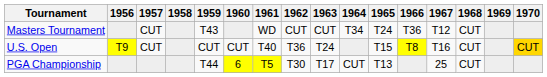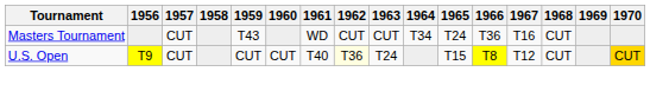Masters Tournament | 1967: T12 -> T16
U.S. Open | 1962: no background -> lightyellow background
U.S. Open | 1967: T16 -> T12
- row: PGA Championship | T44 | 6 | T5 | T30 | T17 | CUT | T13 | 25 | CUT
